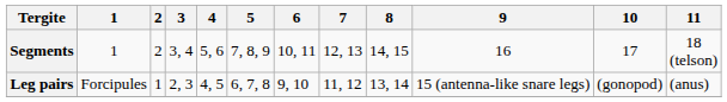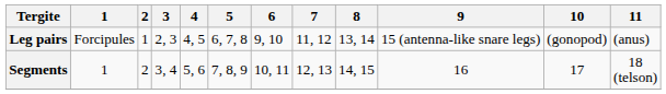rows swapped: Segments <-> Leg pairs
